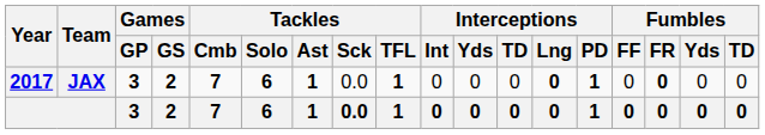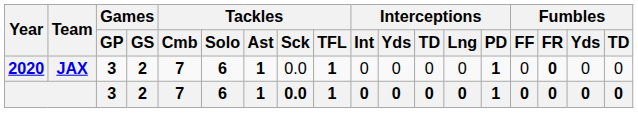JAX | Year: 2017 -> 2020
JAX | Interceptions / Lng: bold -> normal
